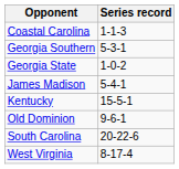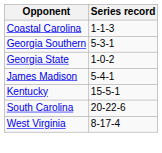- row: Old Dominion | 9-6-1
